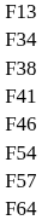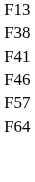- row: F34
- row: F54
